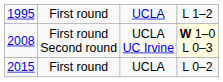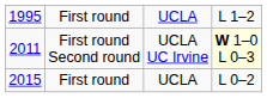First round Second round | column 1: 2008 -> 2011
